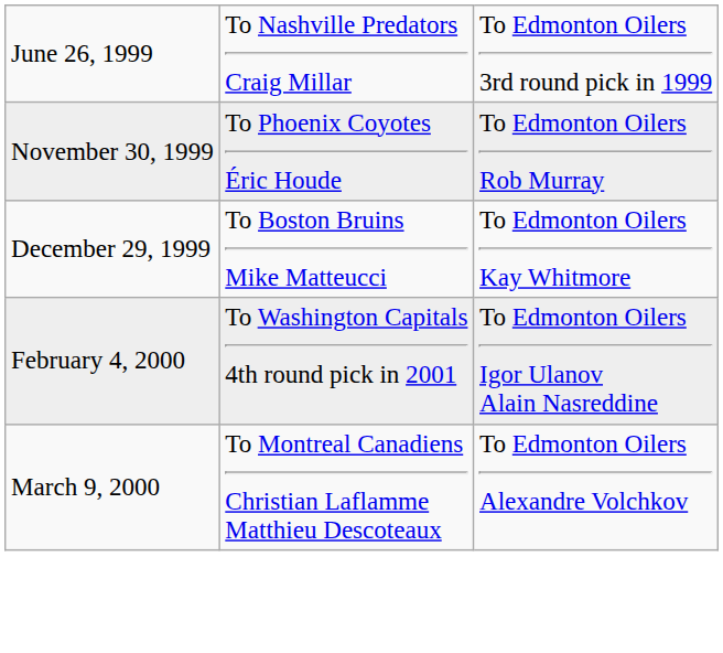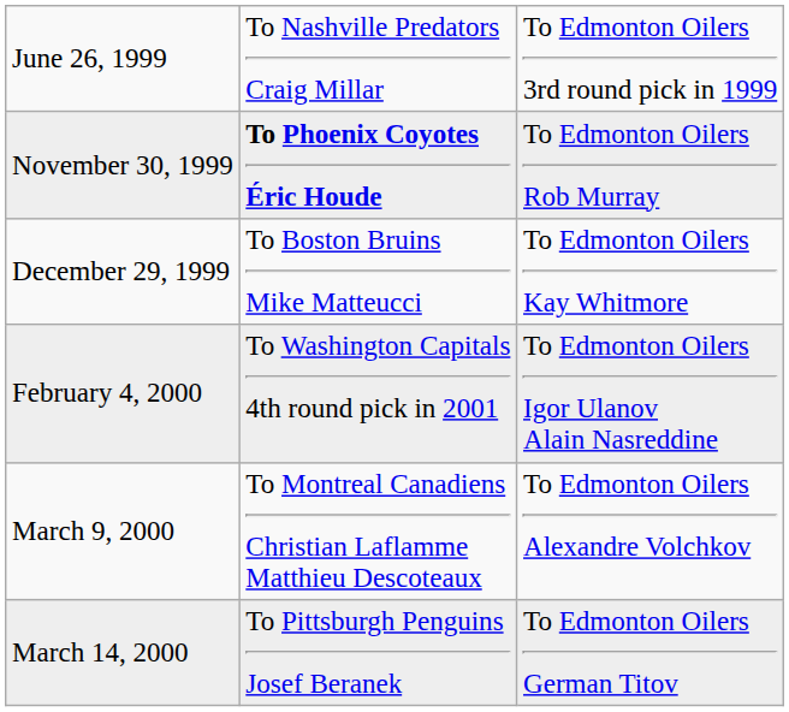November 30, 1999 | column 2: normal -> bold
+ row: March 14, 2000 | To Pittsburgh Penguins Josef Beranek | To Edmonton Oilers German Titov
